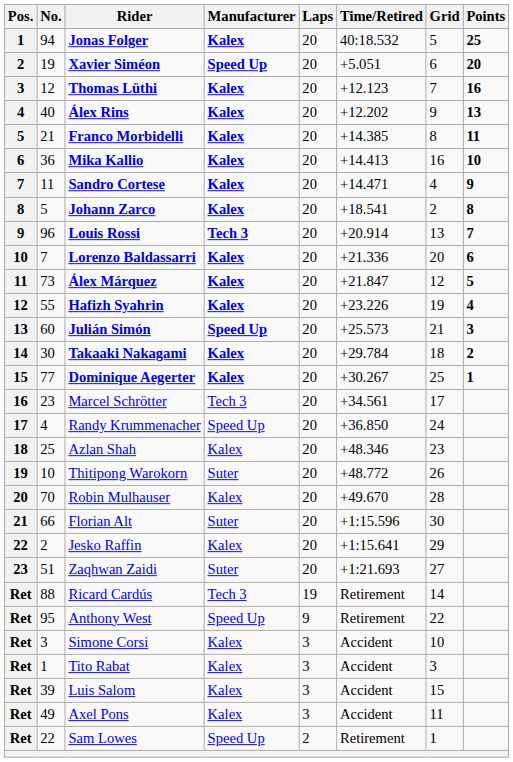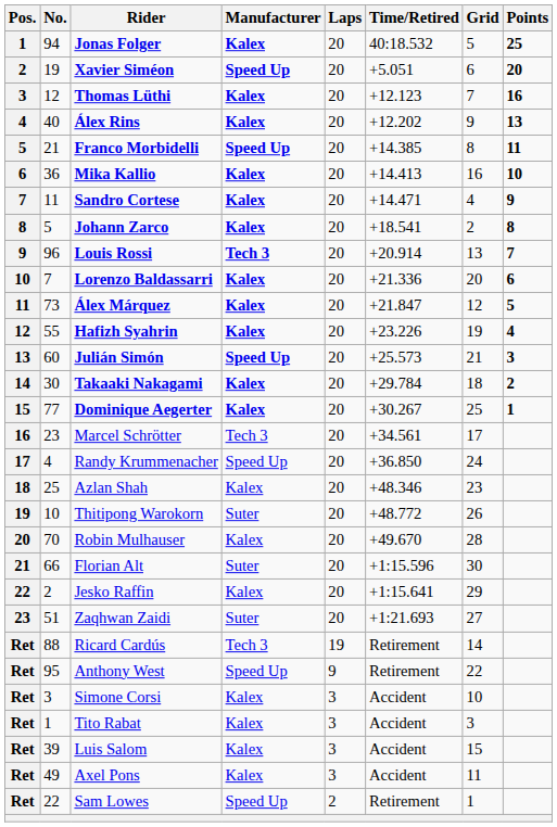Franco Morbidelli | Manufacturer: Kalex -> Speed Up
